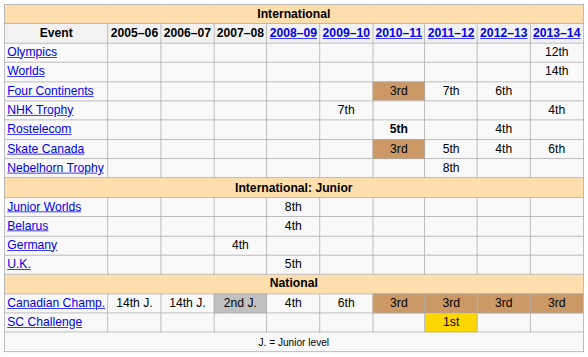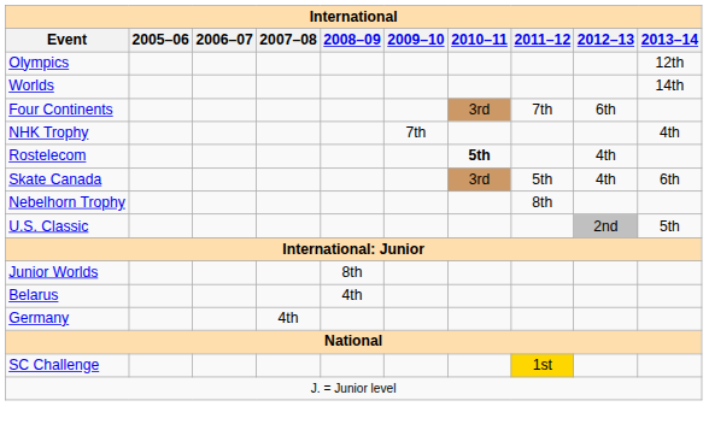+ row: U.S. Classic | 2nd | 5th
- row: U.K. | 5th
- row: Canadian Champ. | 14th J. | 14th J. | 2nd J. | 4th | 6th | 3rd | 3rd | 3rd | 3rd
